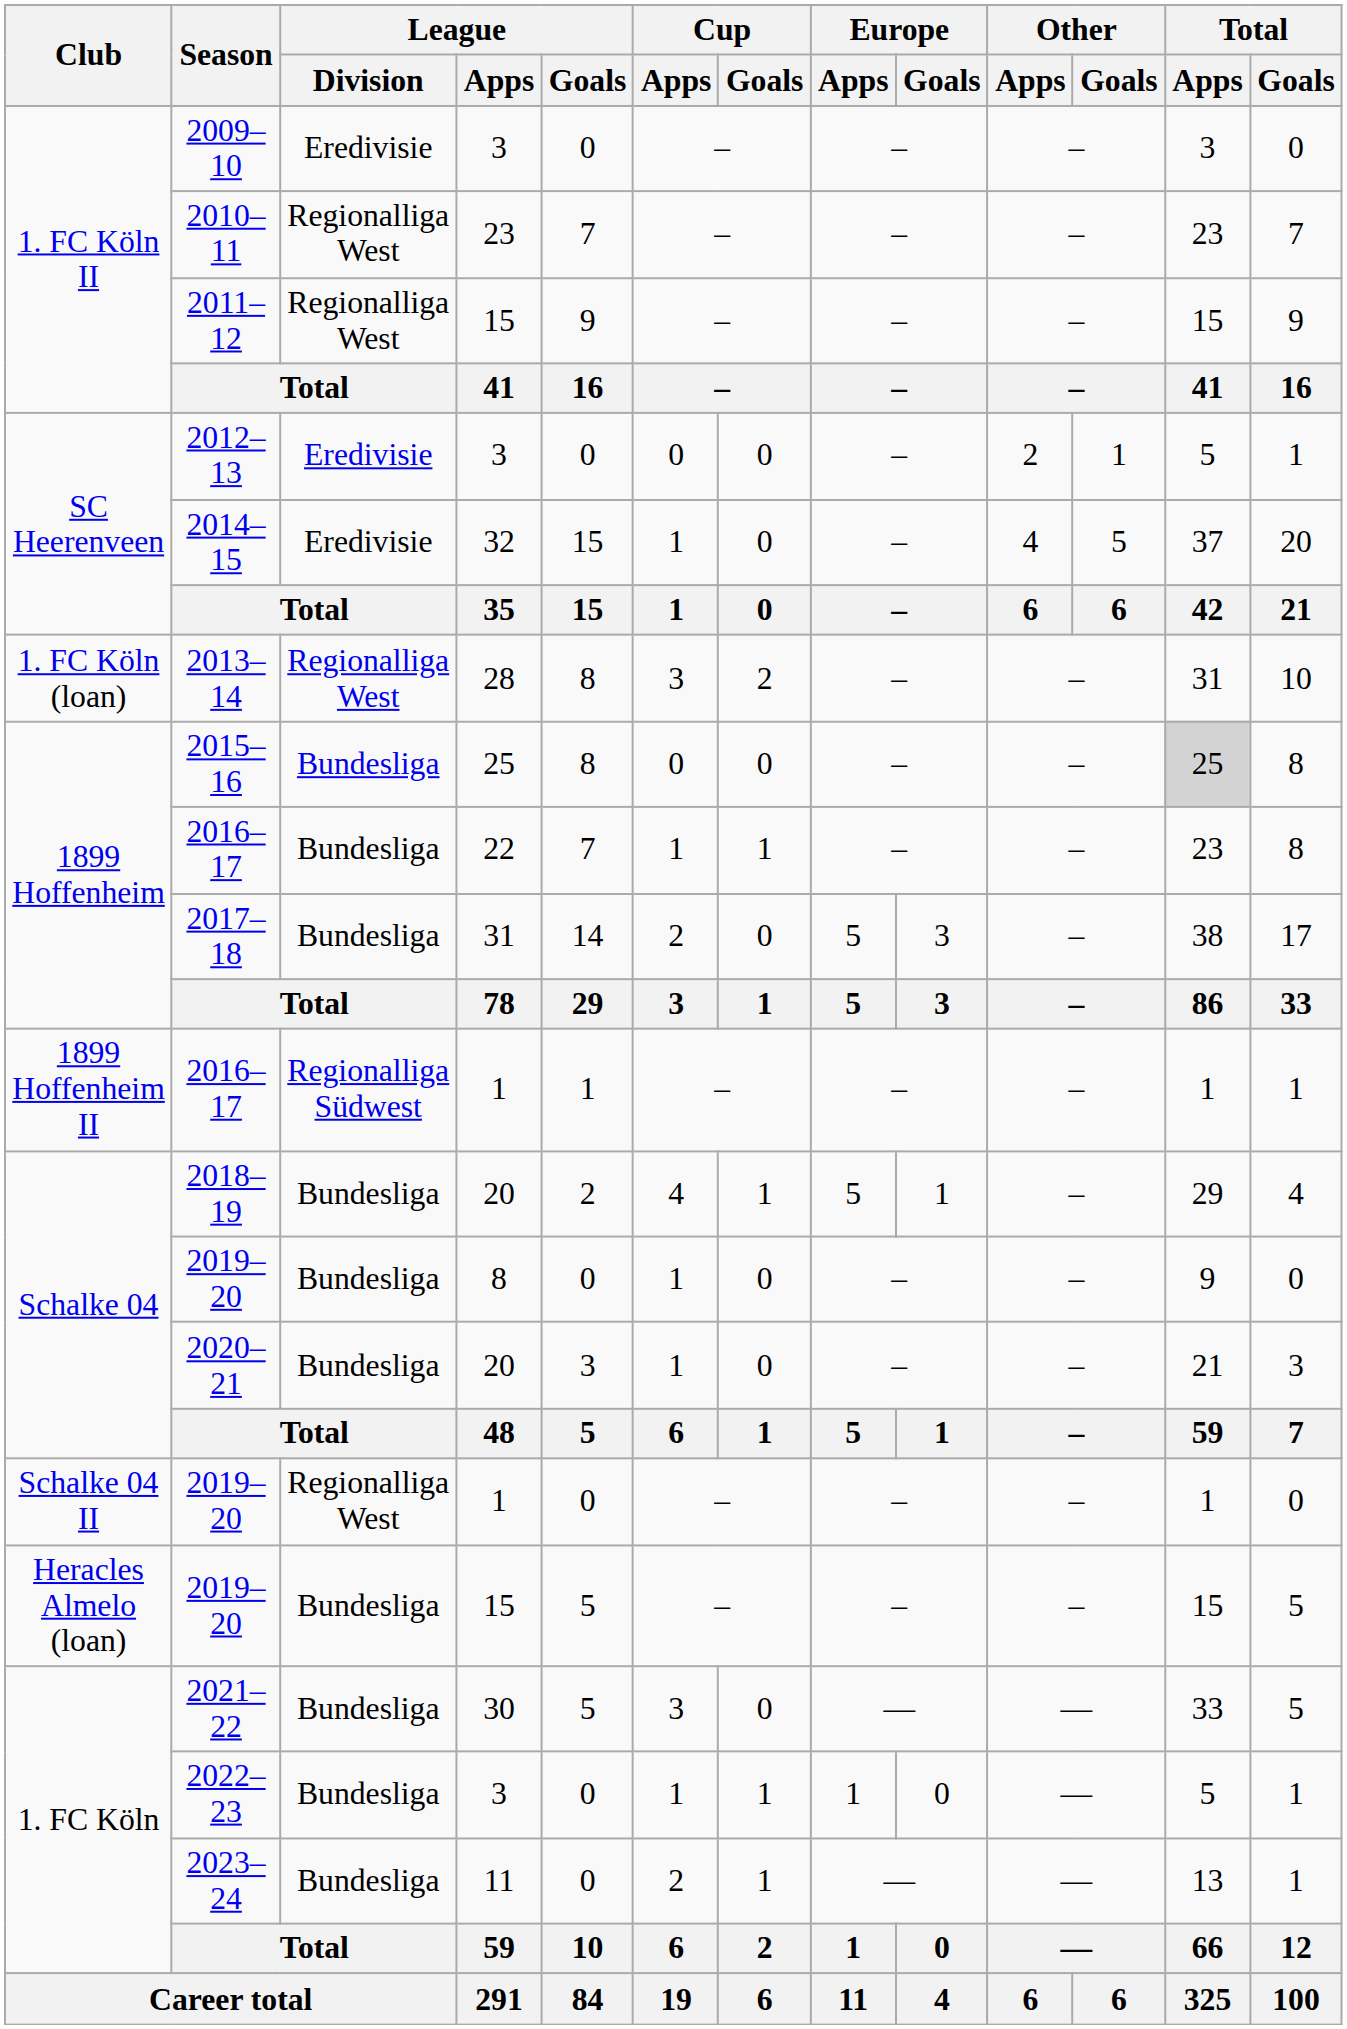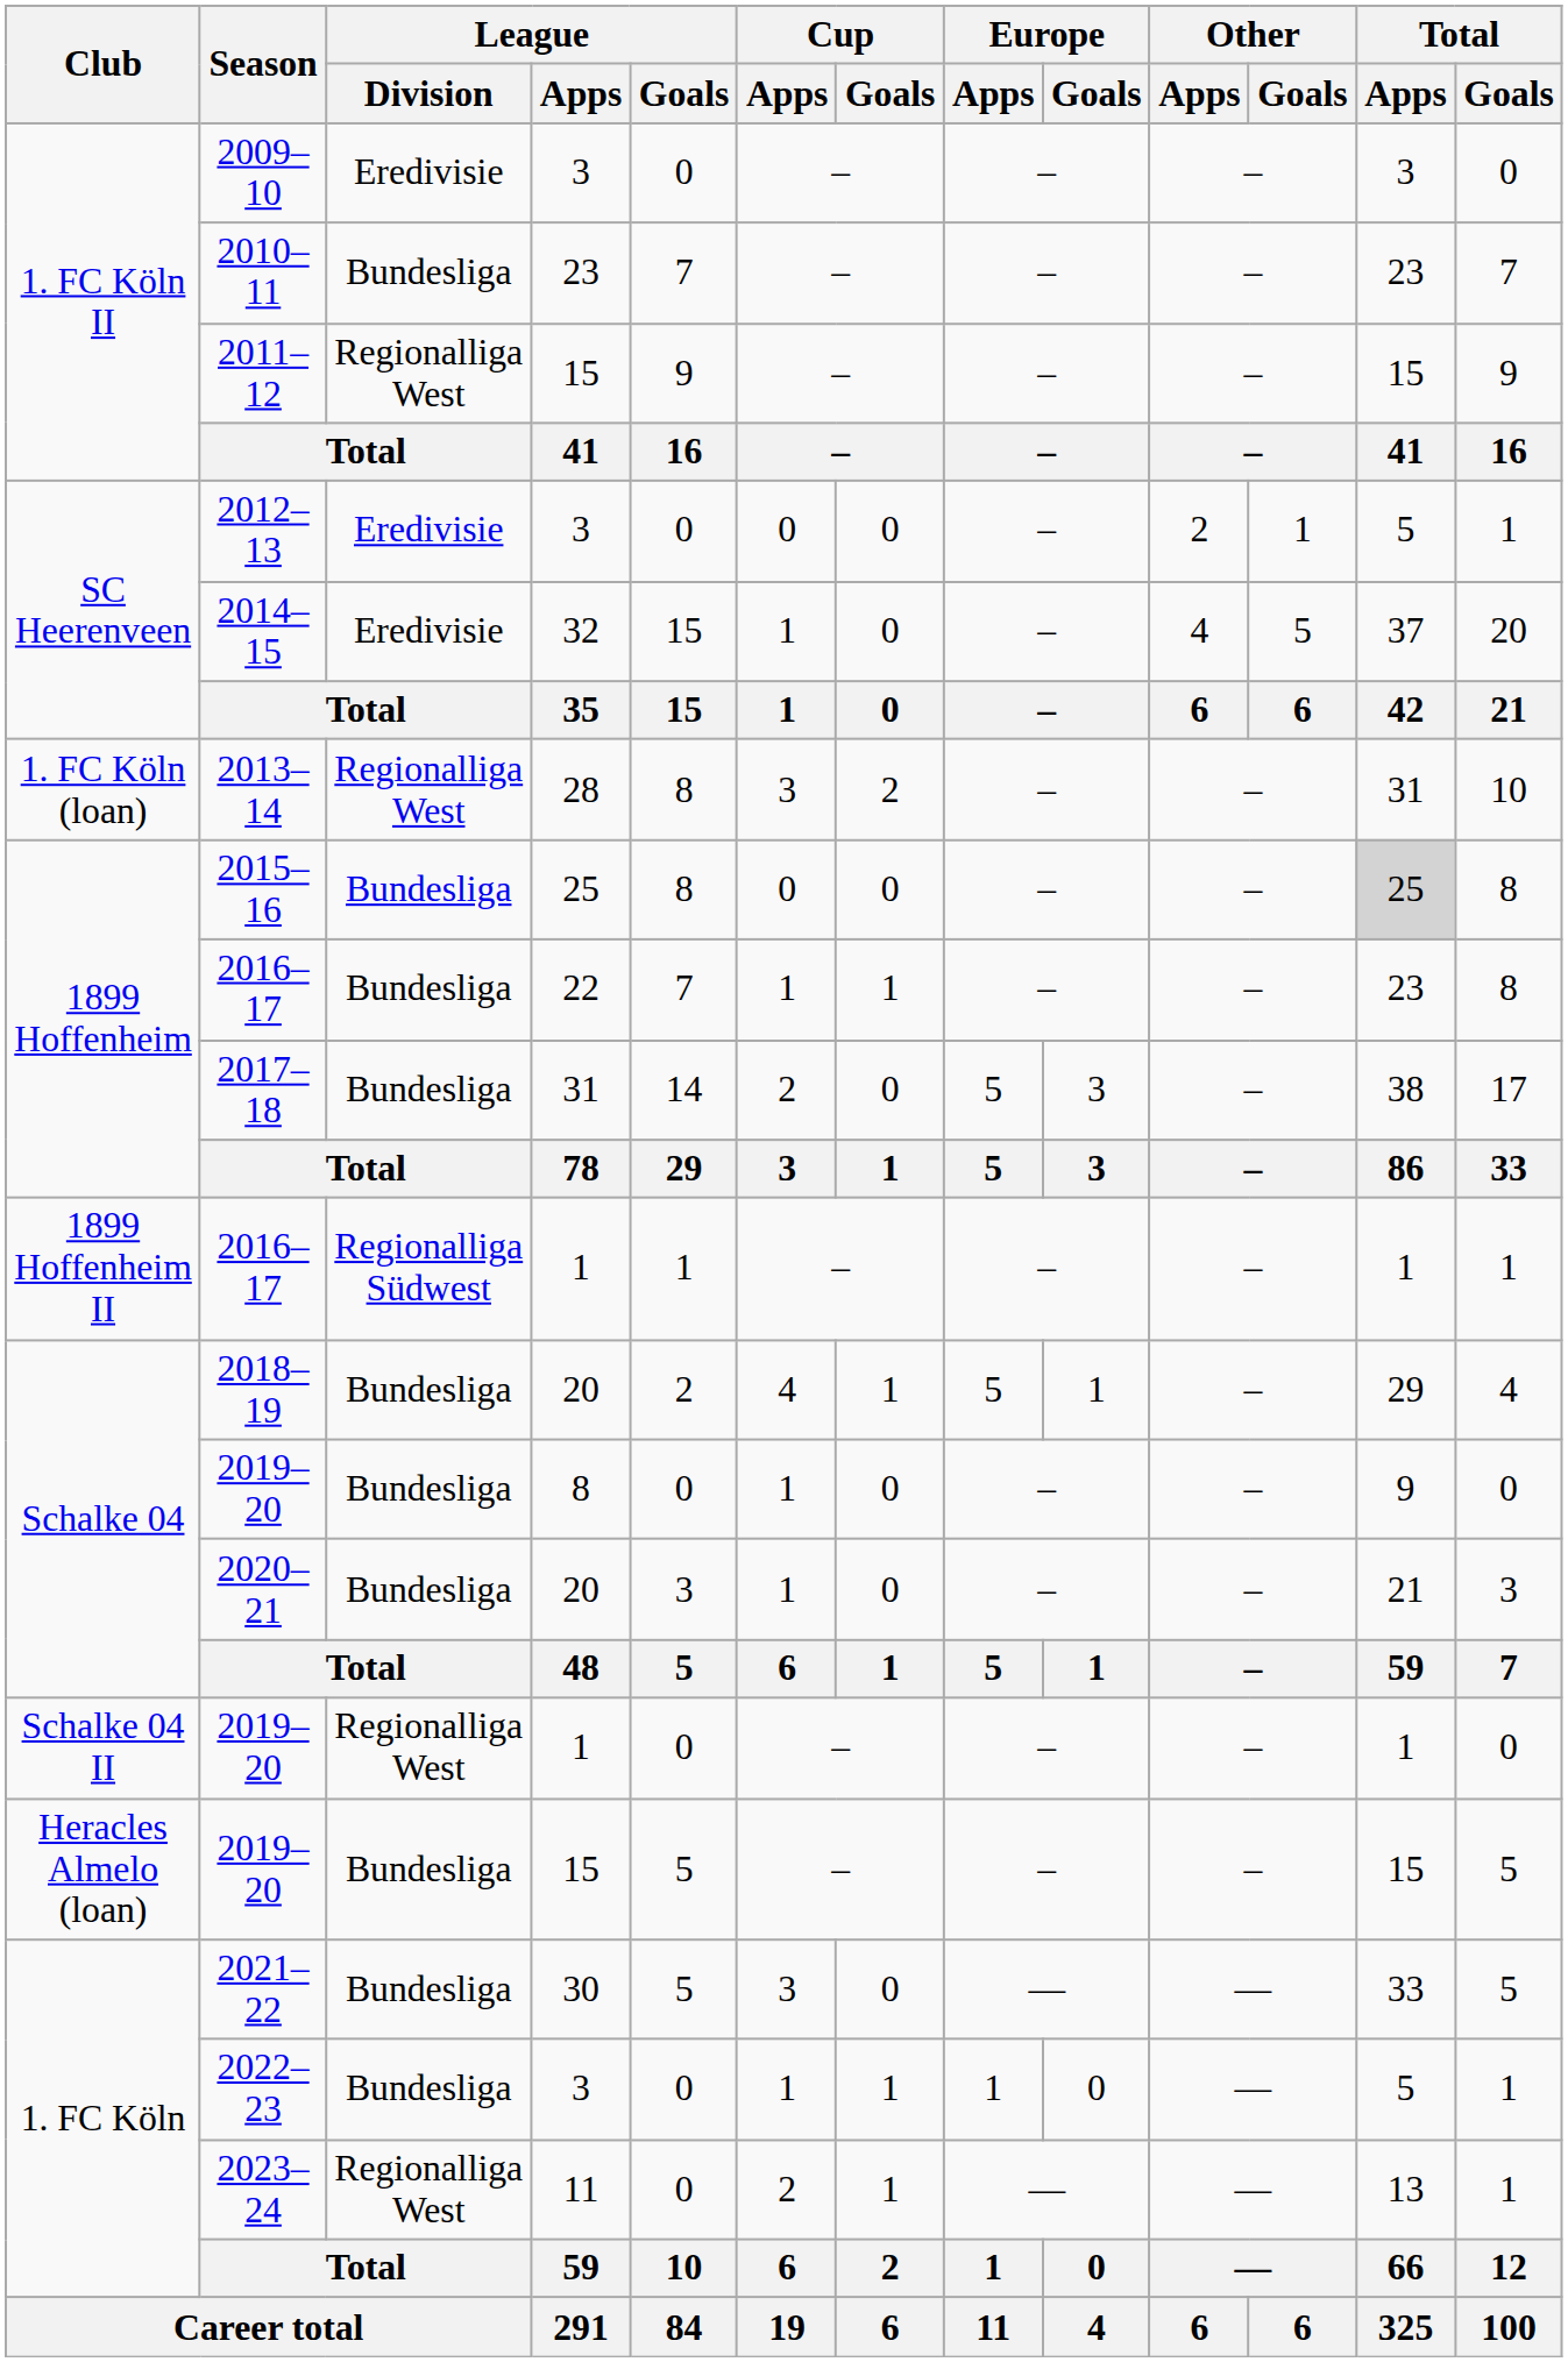2010–11 | League / Division: Regionalliga West -> Bundesliga
2023–24 | League / Division: Bundesliga -> Regionalliga West
